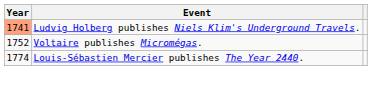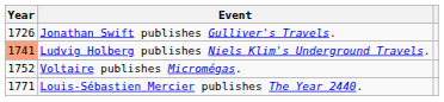+ row: 1726 | Jonathan Swift publishes Gulliver's Travels.
Louis-Sébastien Mercier publishes The Year 2440. | Year: 1774 -> 1771
